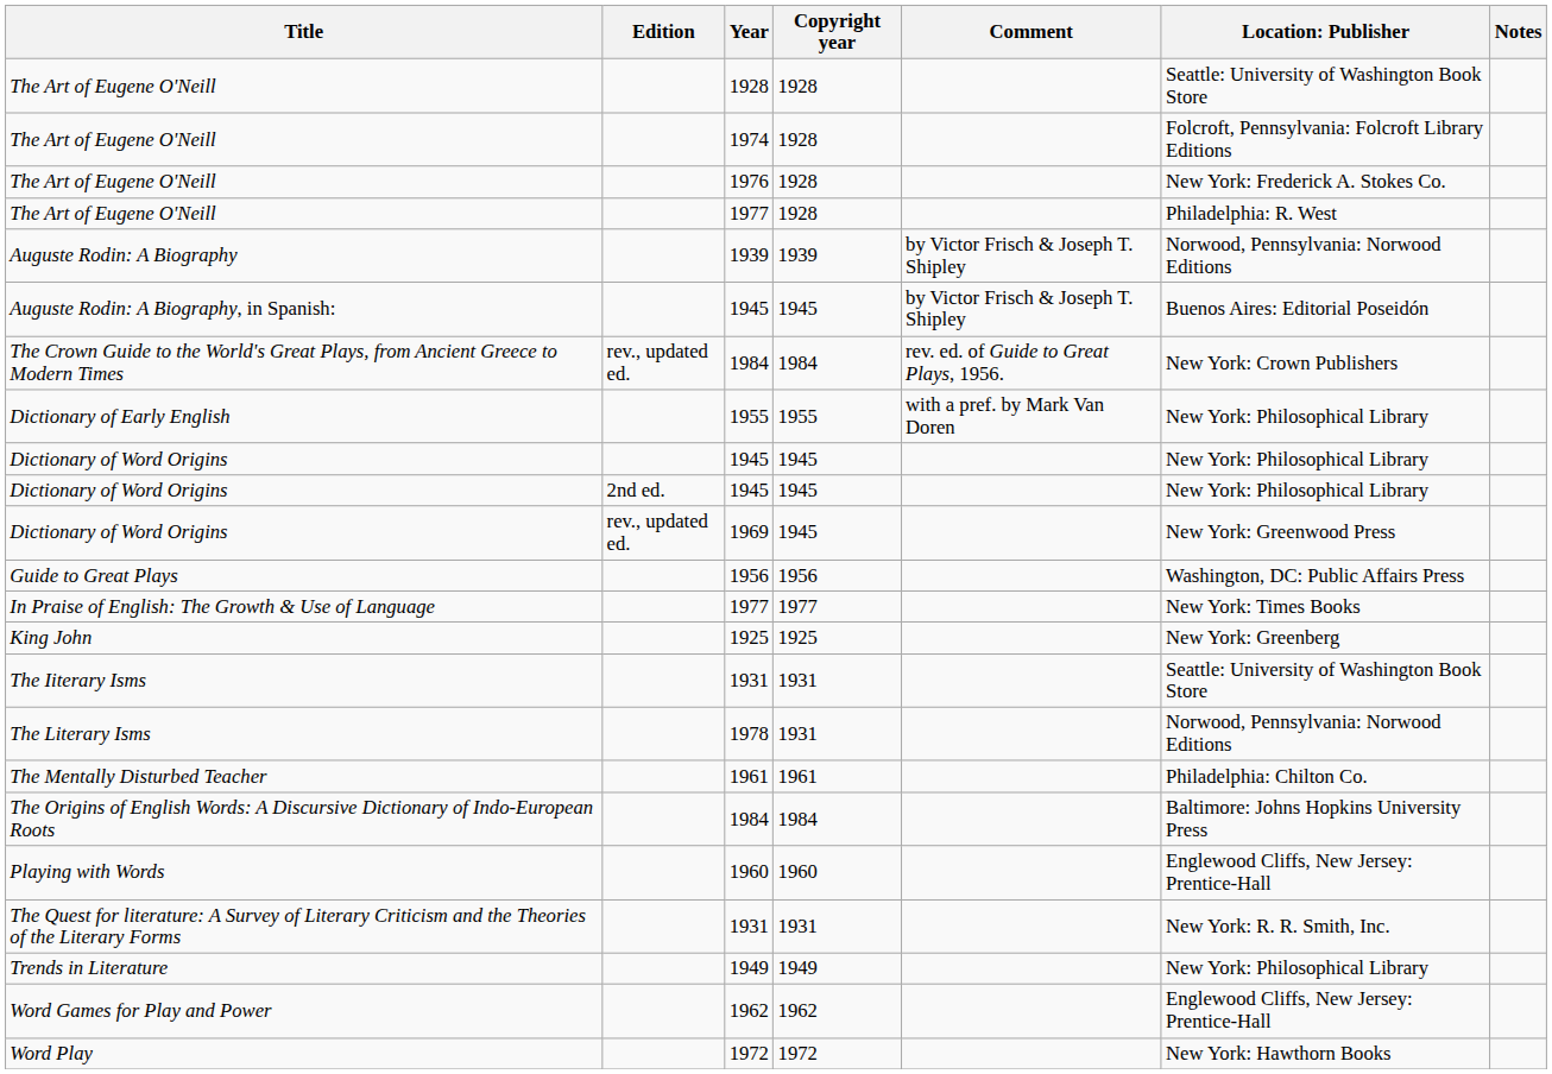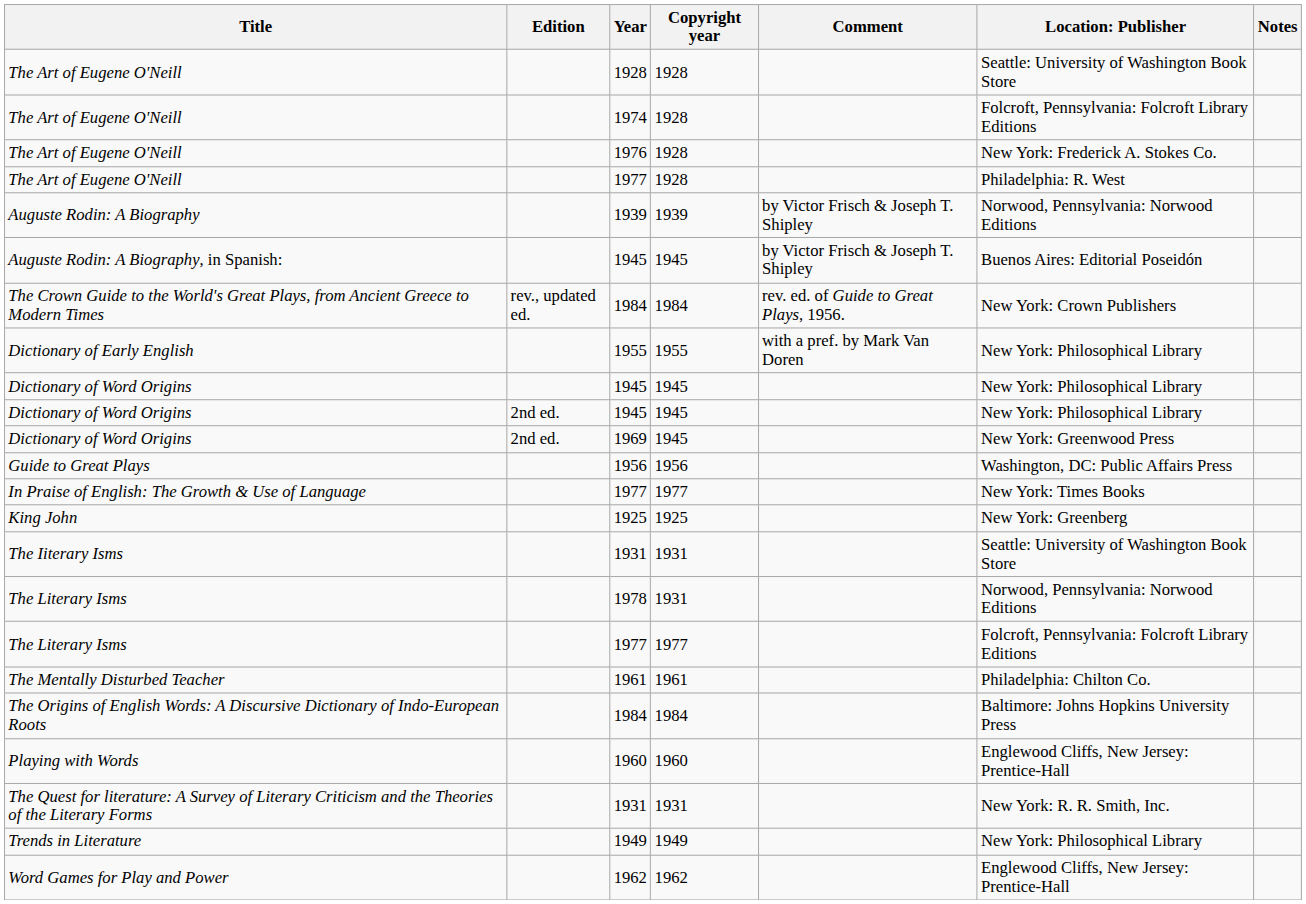Dictionary of Word Origins / 1969 | Edition: rev., updated ed. -> 2nd ed.
+ row: The Literary Isms | 1977 | 1977 | Folcroft, Pennsylvania: Folcroft Library Editions
- row: Word Play | 1972 | 1972 | New York: Hawthorn Books
